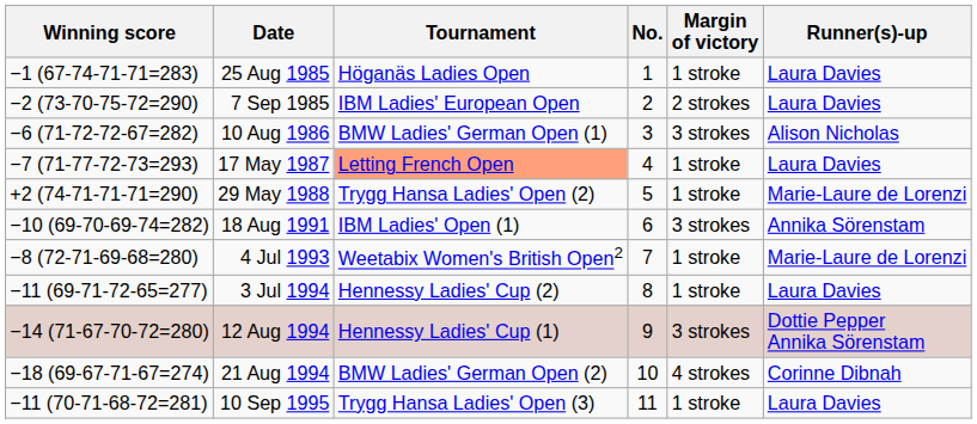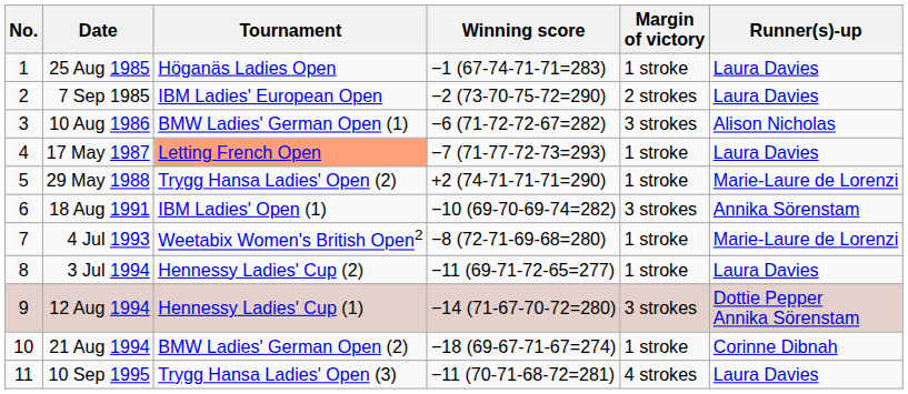columns swapped: No. <-> Winning score
21 Aug 1994 | Margin of victory: 4 strokes -> 1 stroke
10 Sep 1995 | Margin of victory: 1 stroke -> 4 strokes
